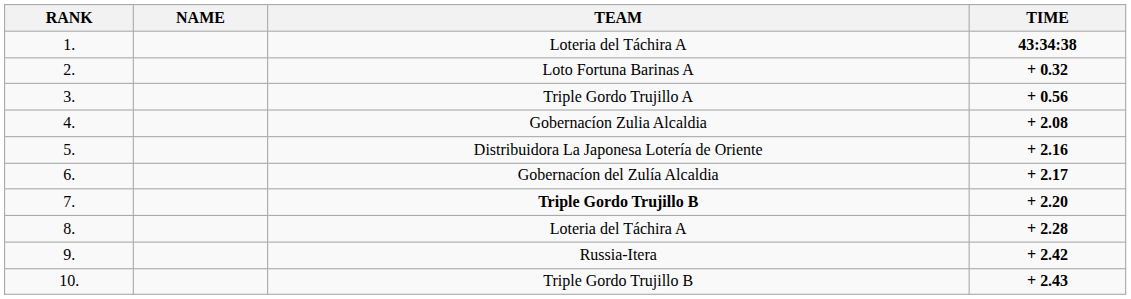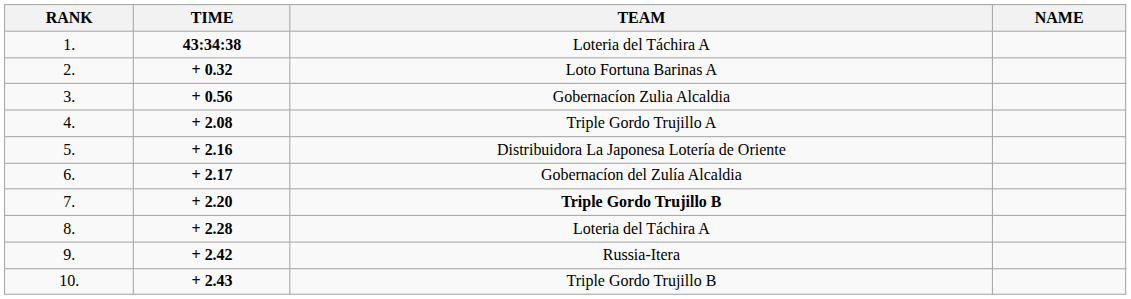columns swapped: NAME <-> TIME
3. | TEAM: Triple Gordo Trujillo A -> Gobernacíon Zulia Alcaldia
4. | TEAM: Gobernacíon Zulia Alcaldia -> Triple Gordo Trujillo A
